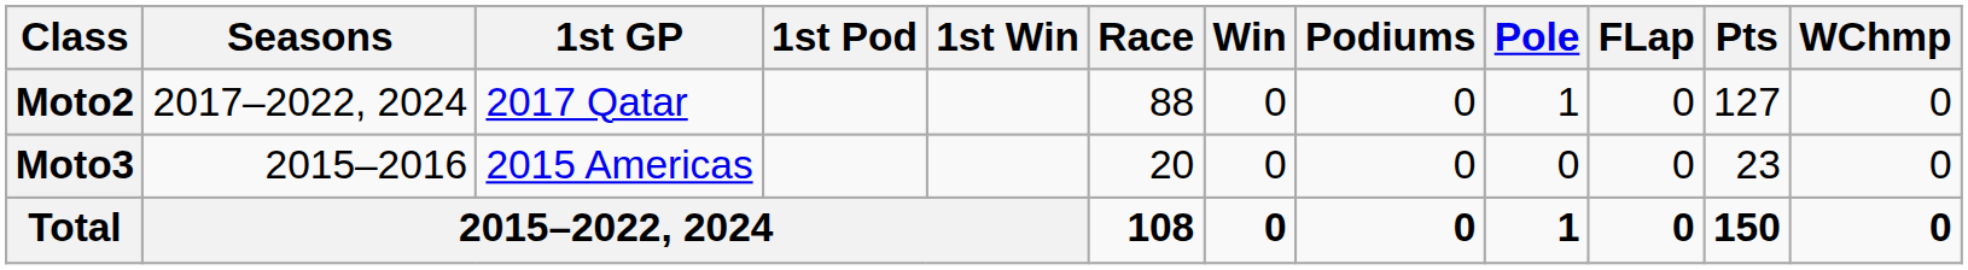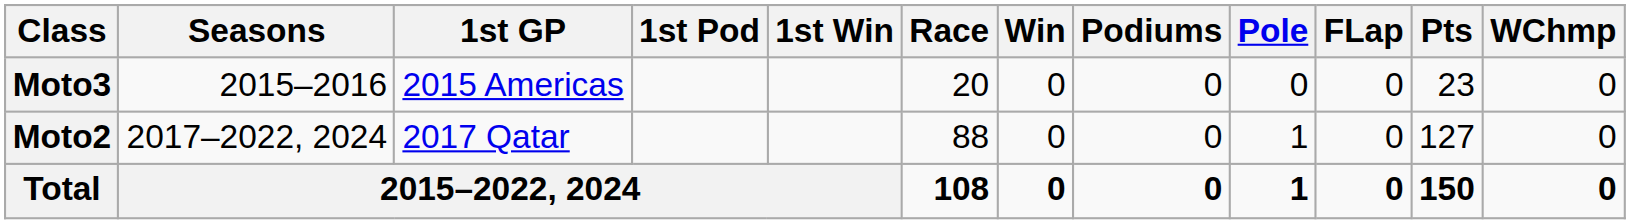rows swapped: Moto3 <-> Moto2
